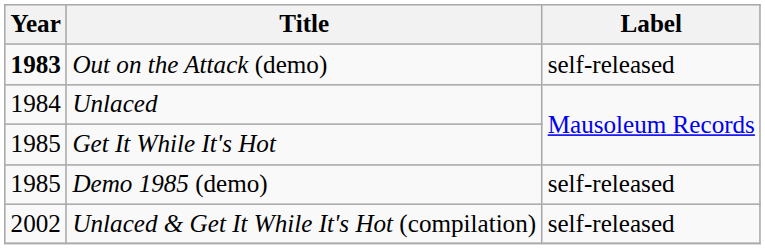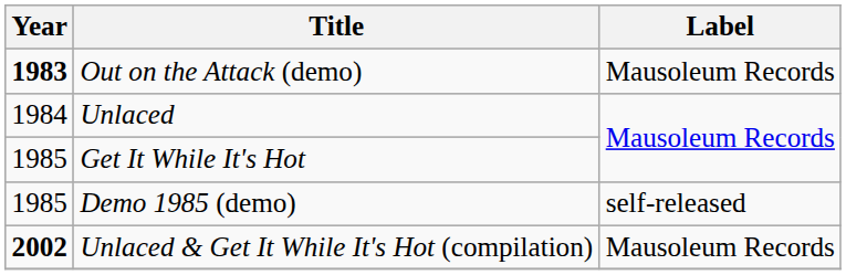Out on the Attack (demo) | Label: self-released -> Mausoleum Records
Unlaced & Get It While It's Hot (compilation) | Year: normal -> bold
Unlaced & Get It While It's Hot (compilation) | Label: self-released -> Mausoleum Records
